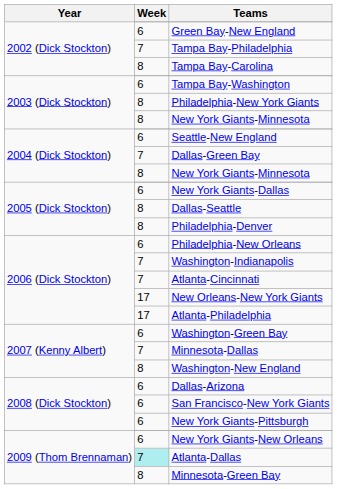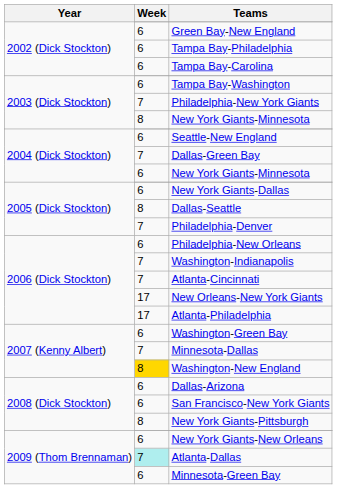Tampa Bay-Philadelphia | Week: 7 -> 6
Tampa Bay-Carolina | Week: 8 -> 6
Philadelphia-New York Giants | Week: 8 -> 7
2004 (Dick Stockton) / New York Giants-Minnesota | Week: 8 -> 6
Philadelphia-Denver | Week: 8 -> 7
Washington-New England | Week: no background -> gold background
New York Giants-Pittsburgh | Week: 6 -> 8
Minnesota-Green Bay | Week: 8 -> 6
